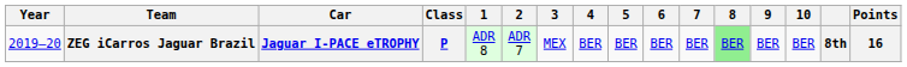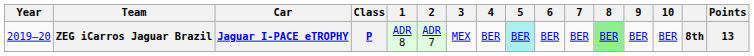ZEG iCarros Jaguar Brazil | 5: no background -> paleturquoise background
ZEG iCarros Jaguar Brazil | Points: 16 -> 13
